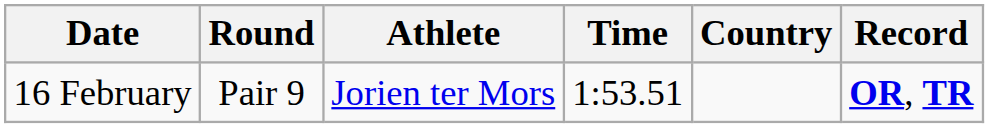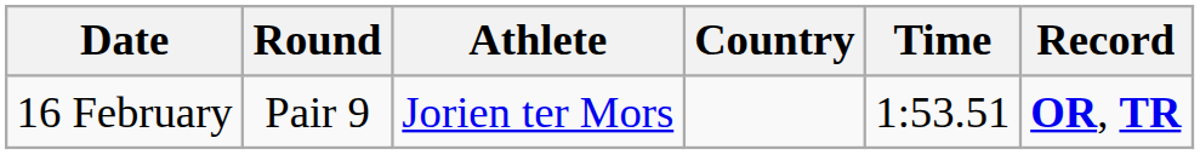columns swapped: Country <-> Time
